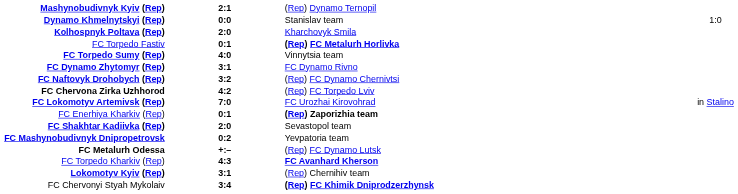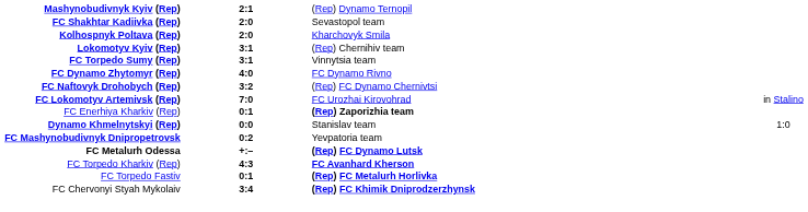rows swapped: Dynamo Khmelnytskyi (Rep) <-> FC Shakhtar Kadiivka (Rep)
rows swapped: Lokomotyv Kyiv (Rep) <-> FC Torpedo Fastiv
FC Torpedo Sumy (Rep) | column 2: 4:0 -> 3:1
FC Dynamo Zhytomyr (Rep) | column 2: 3:1 -> 4:0
- row: FC Chervona Zirka Uzhhorod | 4:2 | (Rep) FC Torpedo Lviv
FC Metalurh Odessa | column 3: normal -> bold
